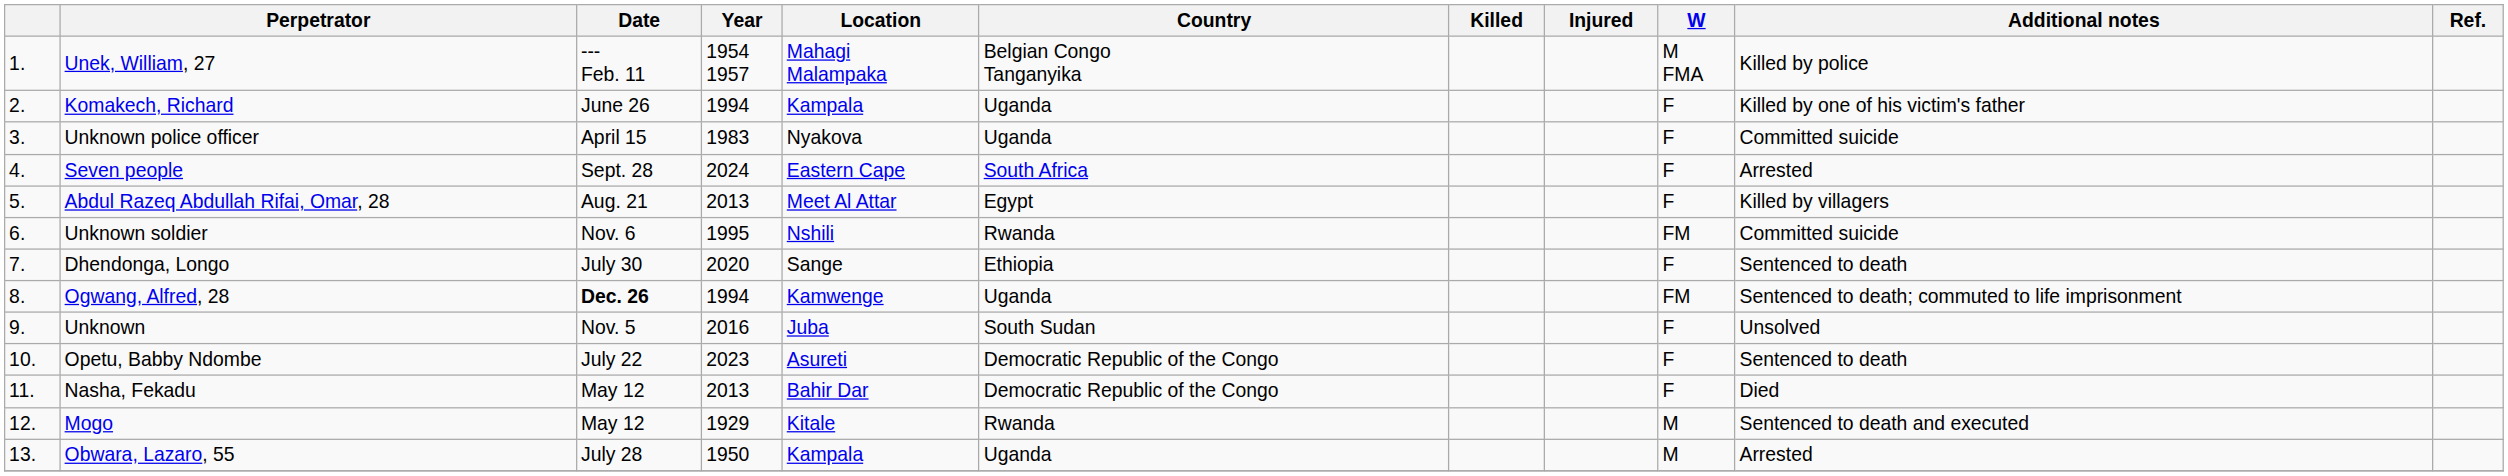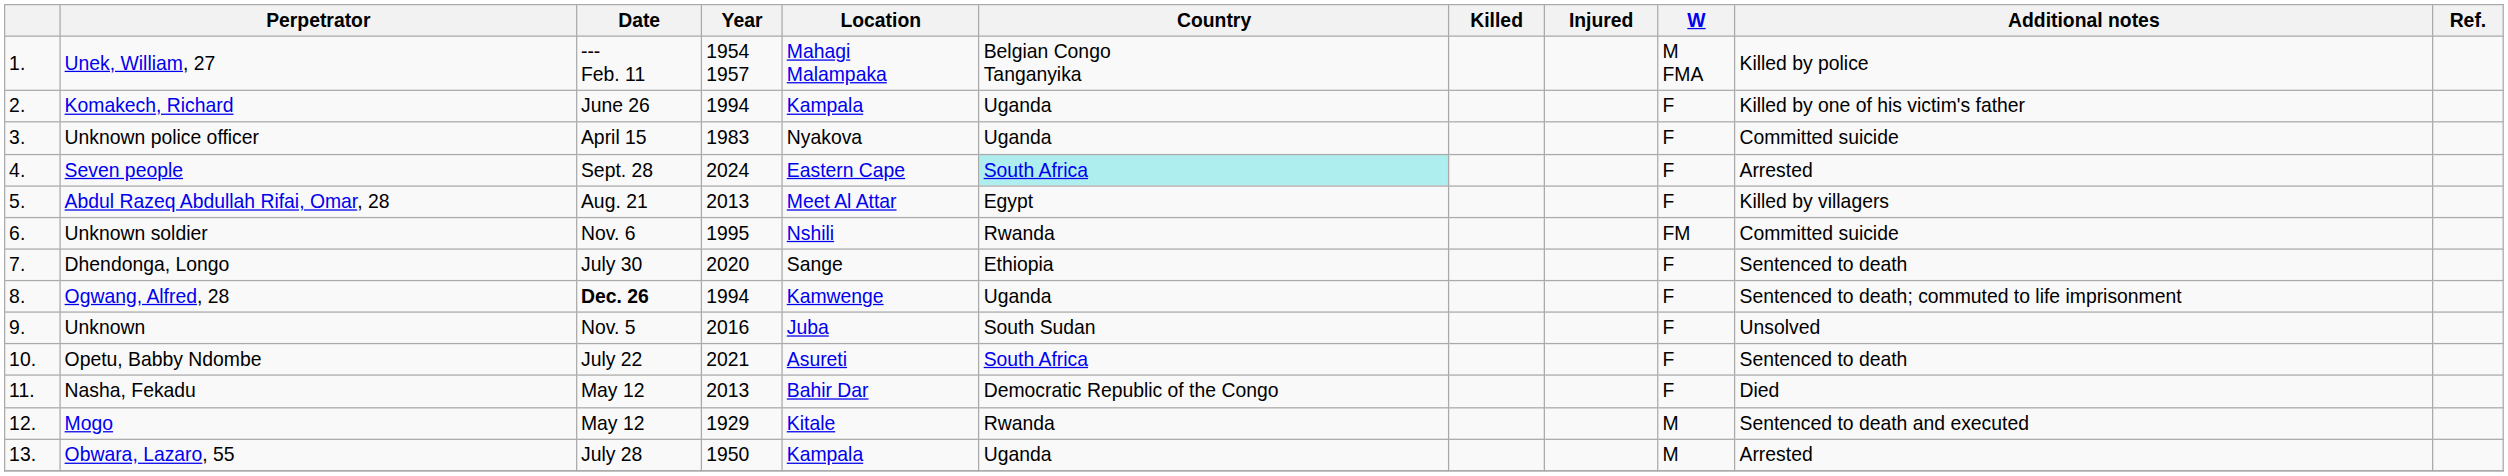Seven people | Country: no background -> paleturquoise background
Ogwang, Alfred, 28 | W: FM -> F
Opetu, Babby Ndombe | Year: 2023 -> 2021
Opetu, Babby Ndombe | Country: Democratic Republic of the Congo -> South Africa
